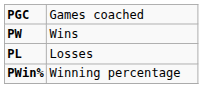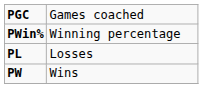rows swapped: PW <-> PWin%
